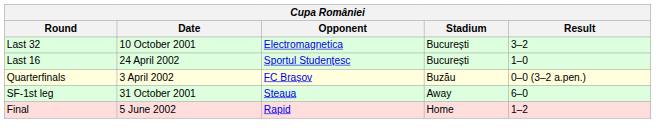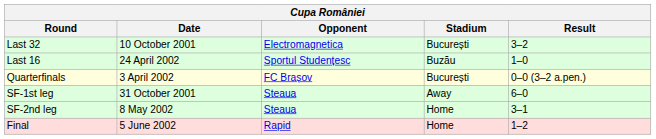Last 16 | Stadium: București -> Buzău
Quarterfinals | Stadium: Buzău -> București
+ row: SF-2nd leg | 8 May 2002 | Steaua | Home | 3–1
